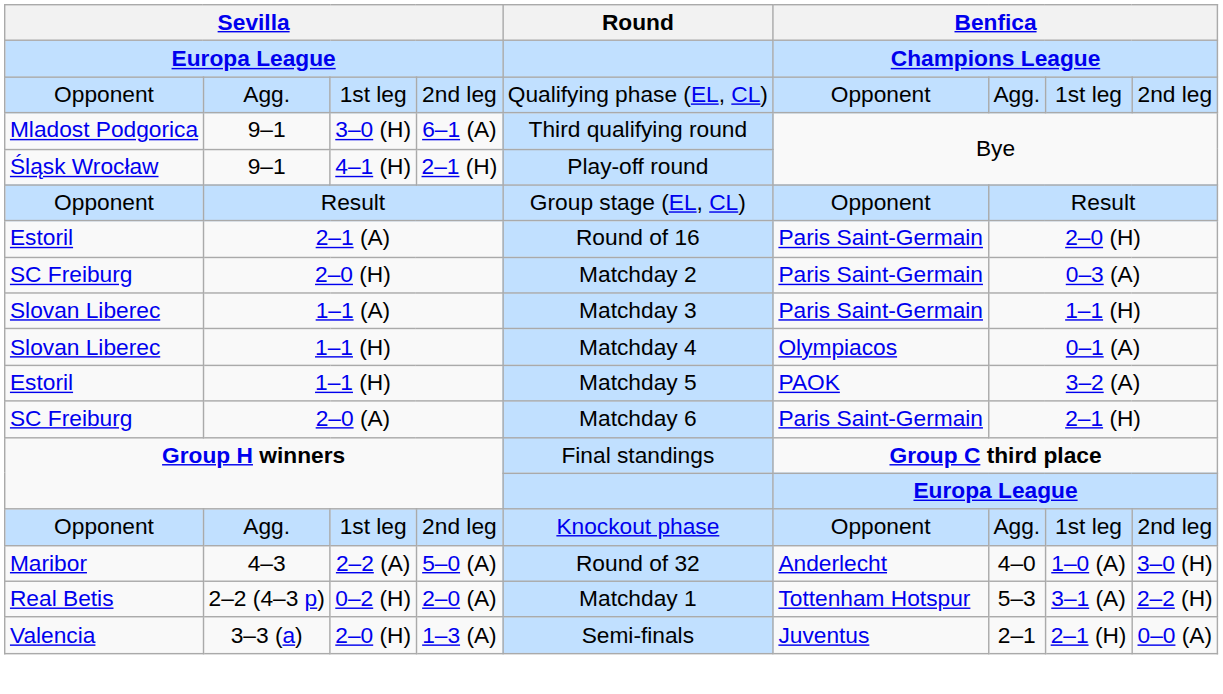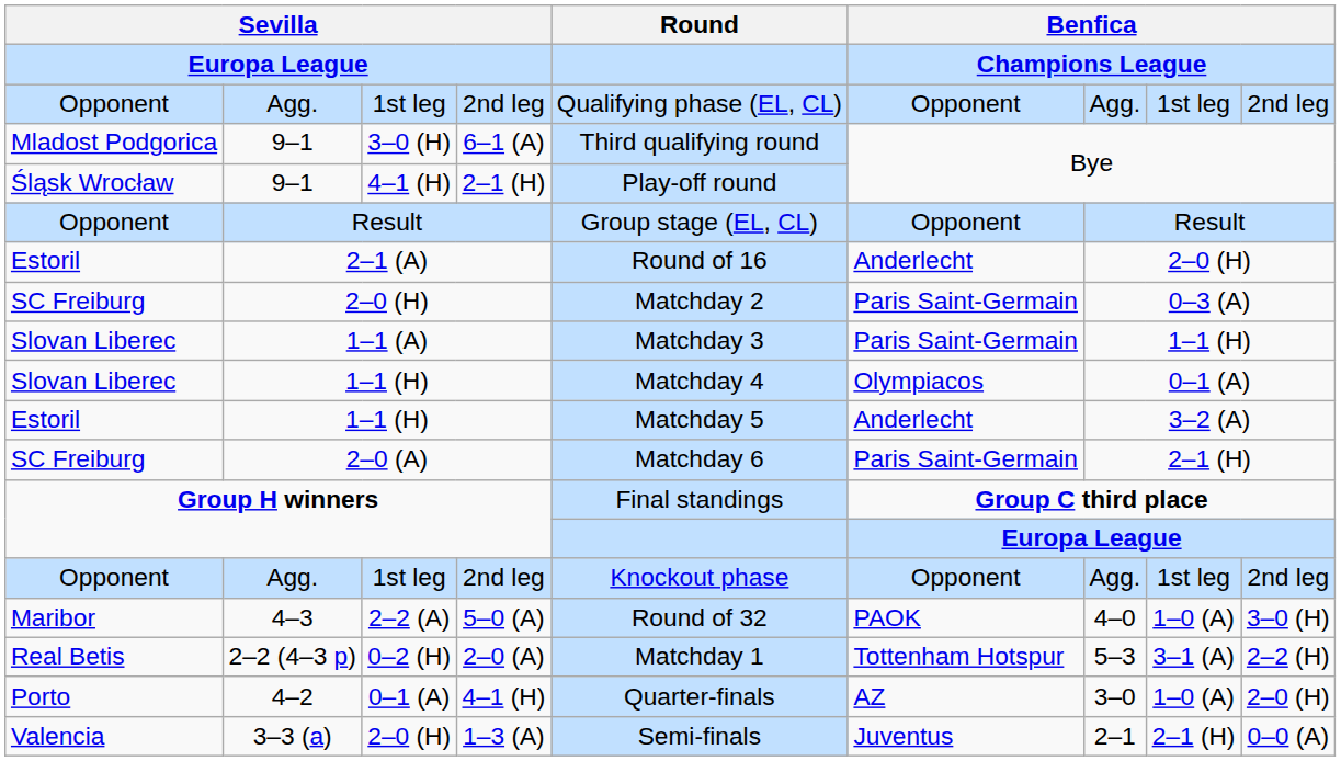2–1 (A) | column 6: Paris Saint-Germain -> Anderlecht
Estoril / 1–1 (H) | column 6: PAOK -> Anderlecht
4–3 | column 6: Anderlecht -> PAOK
+ row: Porto | 4–2 | 0–1 (A) | 4–1 (H) | Quarter-finals | AZ | 3–0 | 1–0 (A) | 2–0 (H)
